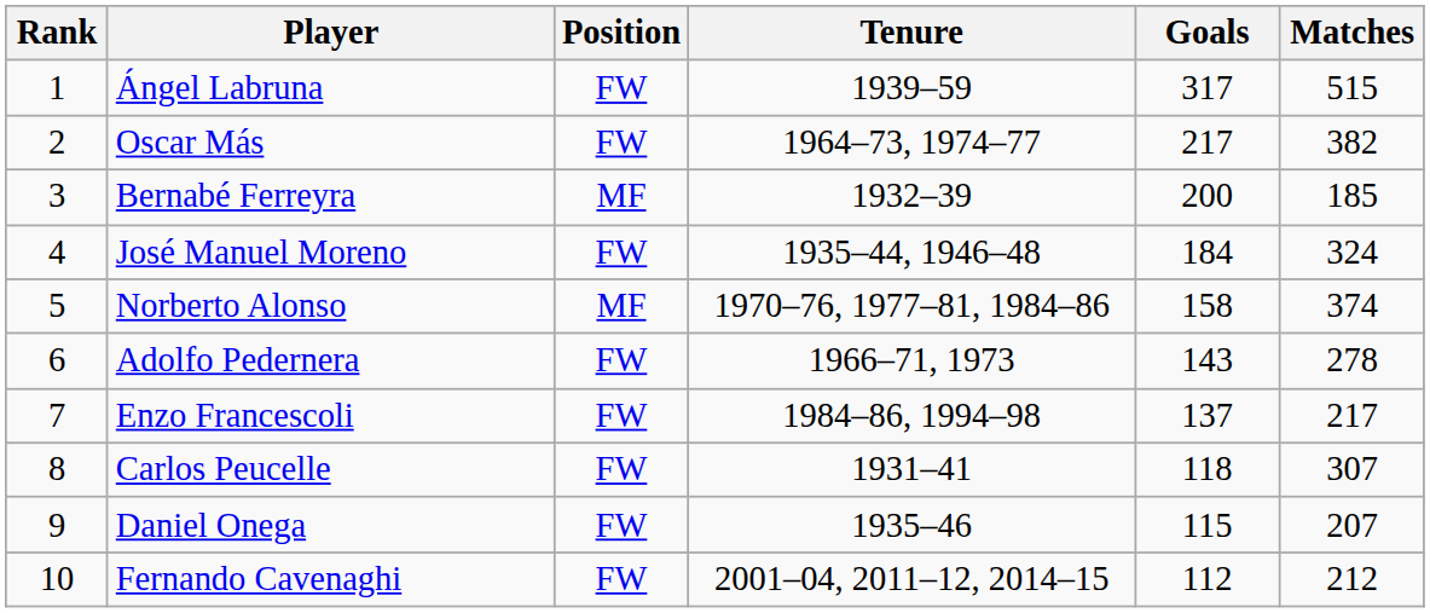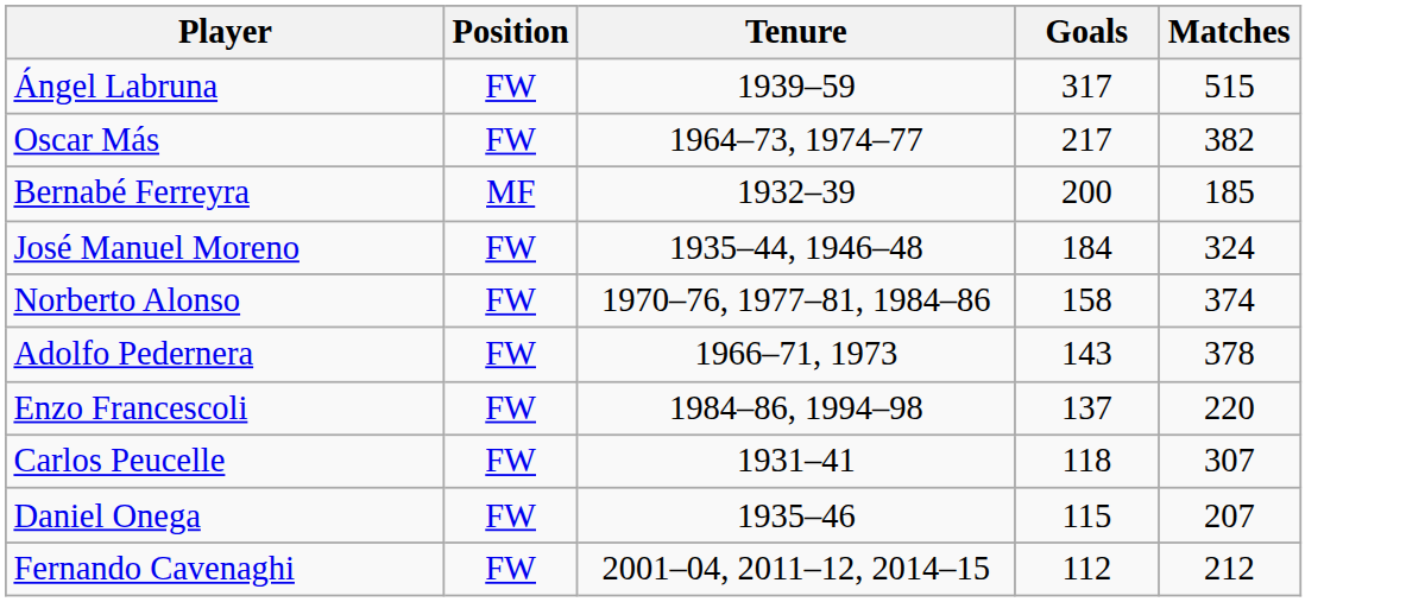- column: Rank | 1 | 2 | 3 | 4 | 5 | 6 | 7 | 8 | 9 | 10
Norberto Alonso | Position: MF -> FW
Adolfo Pedernera | Matches: 278 -> 378
Enzo Francescoli | Matches: 217 -> 220
